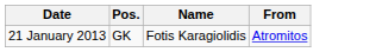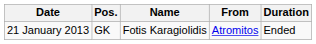+ column: Duration | Ended
